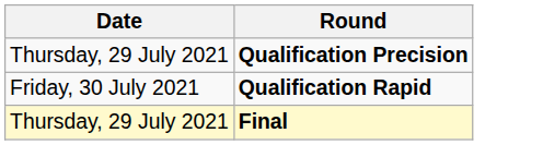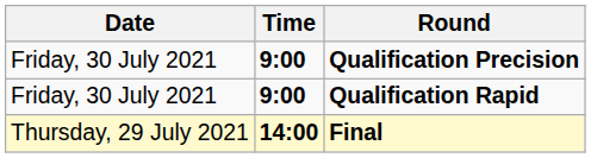+ column: Time | 9:00 | 9:00 | 14:00
Qualification Precision | Date: Thursday, 29 July 2021 -> Friday, 30 July 2021
